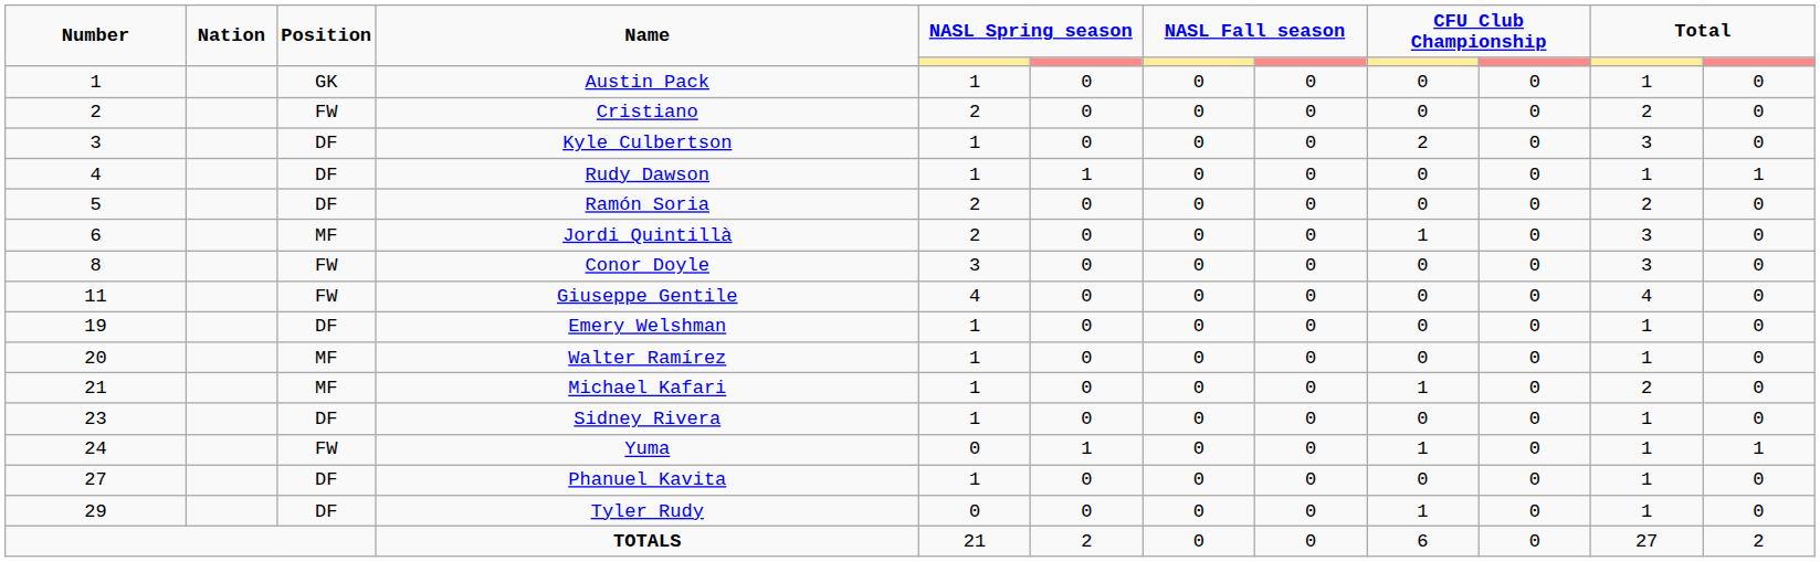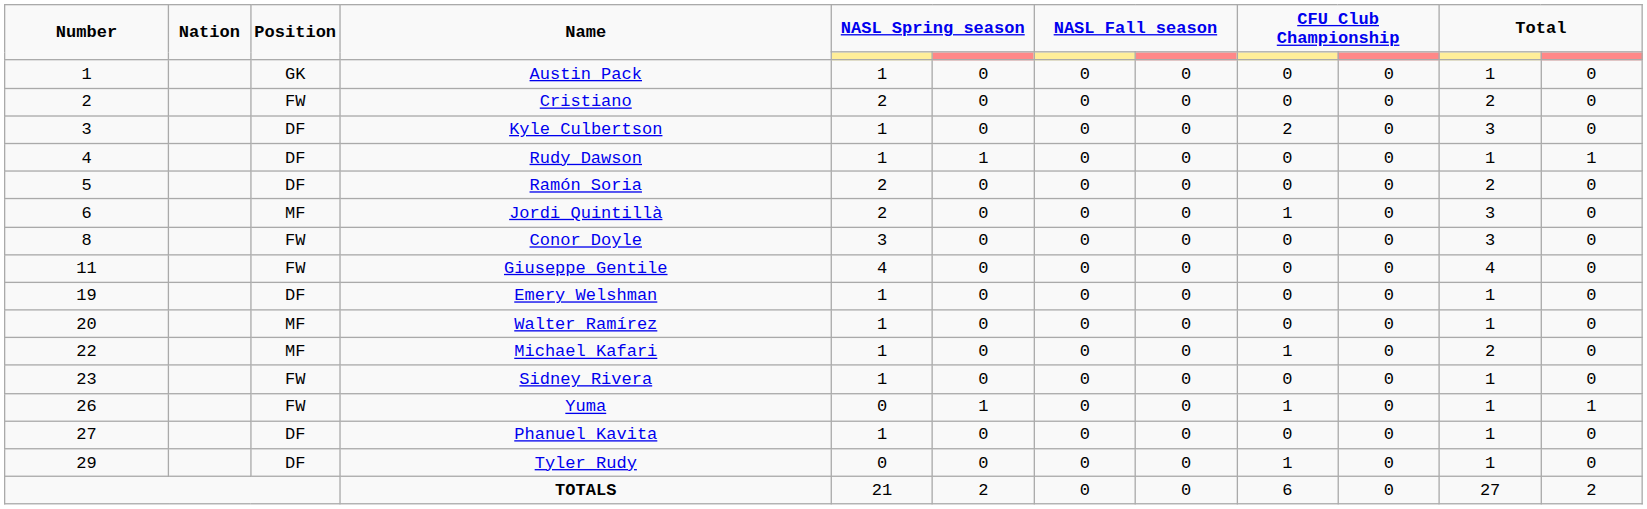Michael Kafari | Number: 21 -> 22
Sidney Rivera | Position: DF -> FW
Yuma | Number: 24 -> 26
